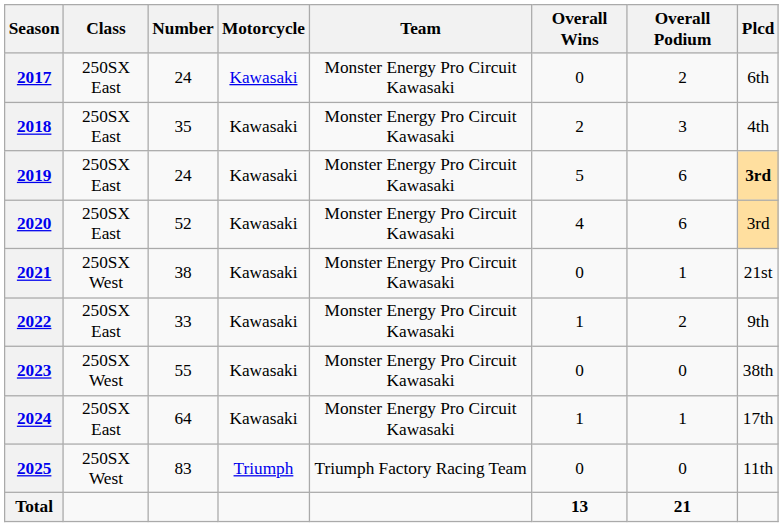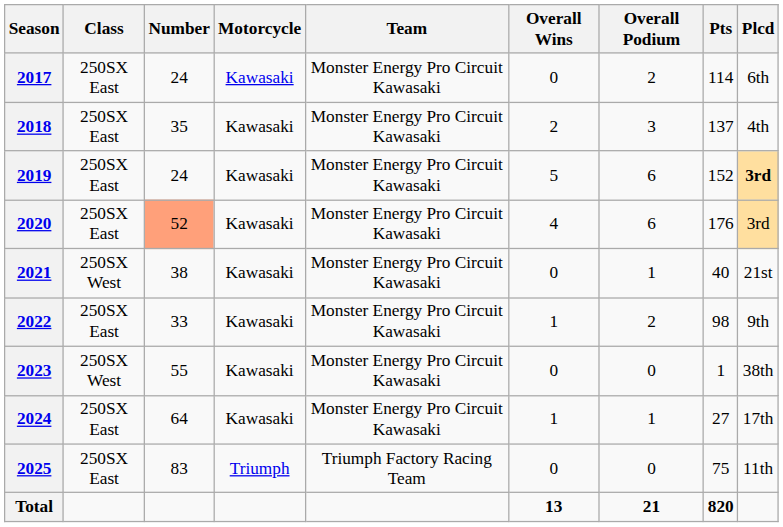+ column: Pts | 114 | 137 | 152 | 176 | 40 | 98 | 1 | 27 | 75 | 820
2020 | Number: no background -> lightsalmon background
2025 | Class: 250SX West -> 250SX East
